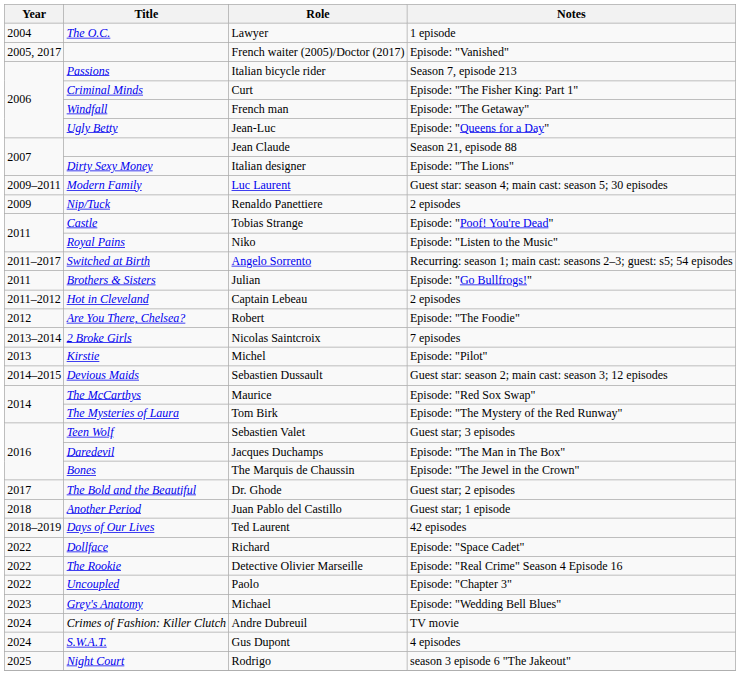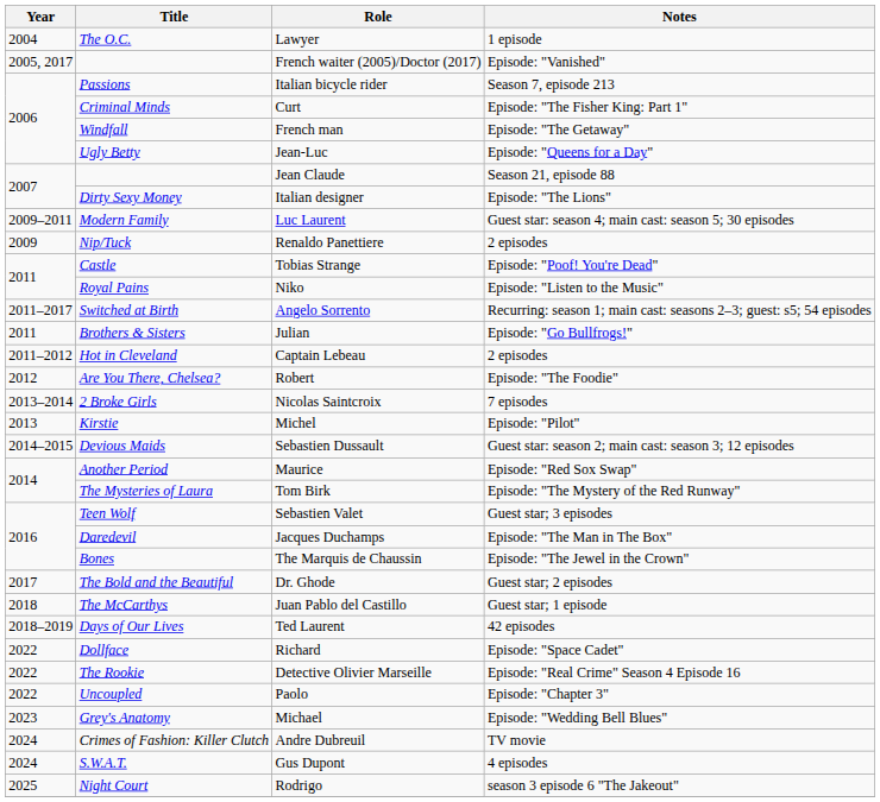Maurice | Title: The McCarthys -> Another Period
Juan Pablo del Castillo | Title: Another Period -> The McCarthys
